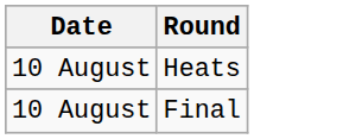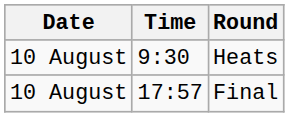+ column: Time | 9:30 | 17:57
